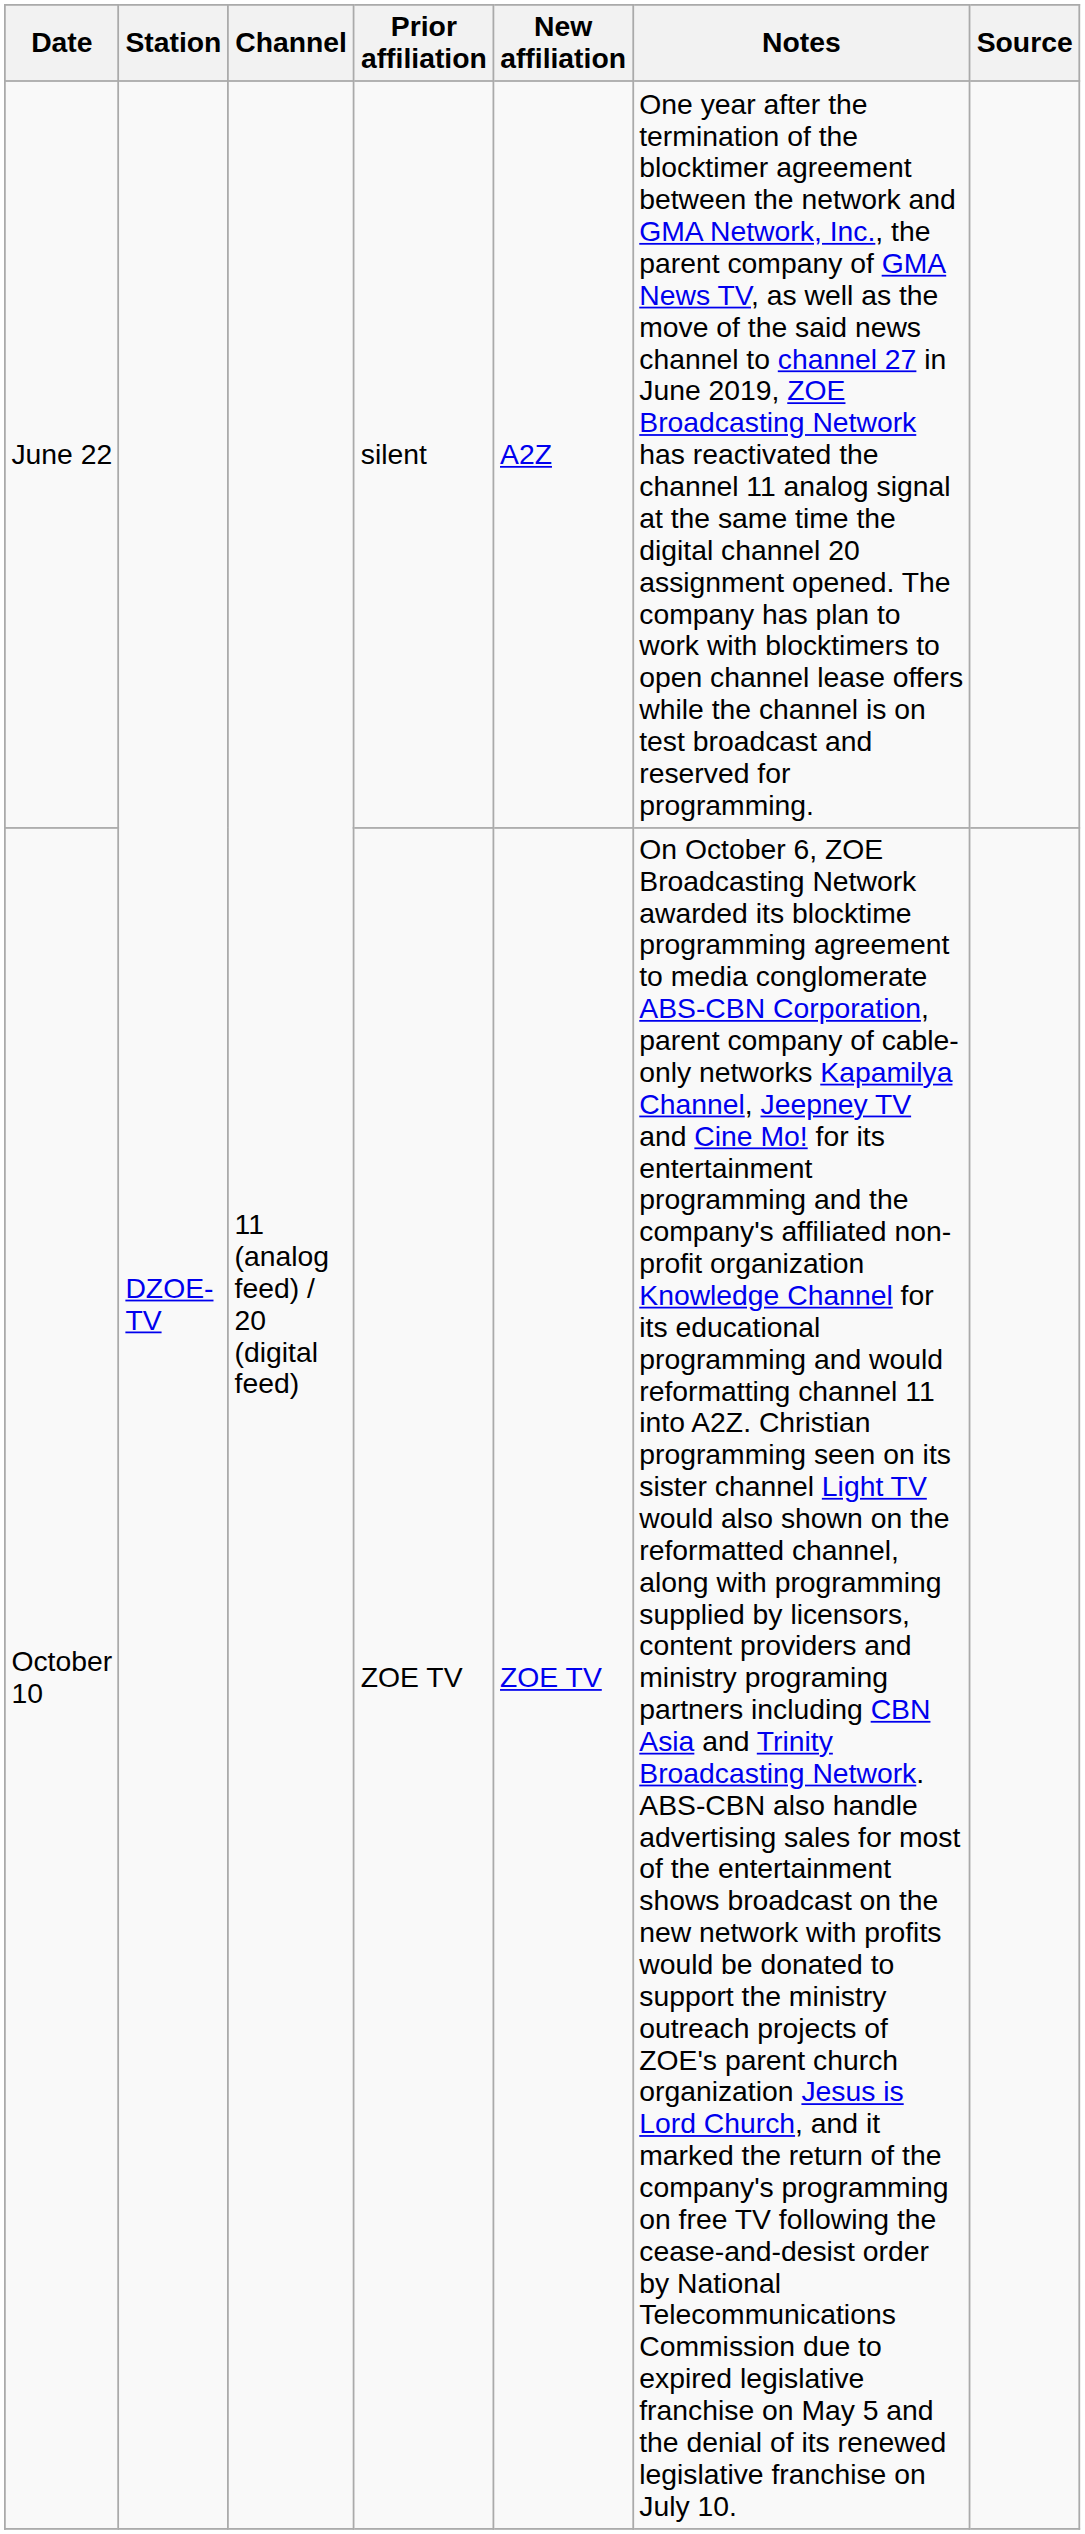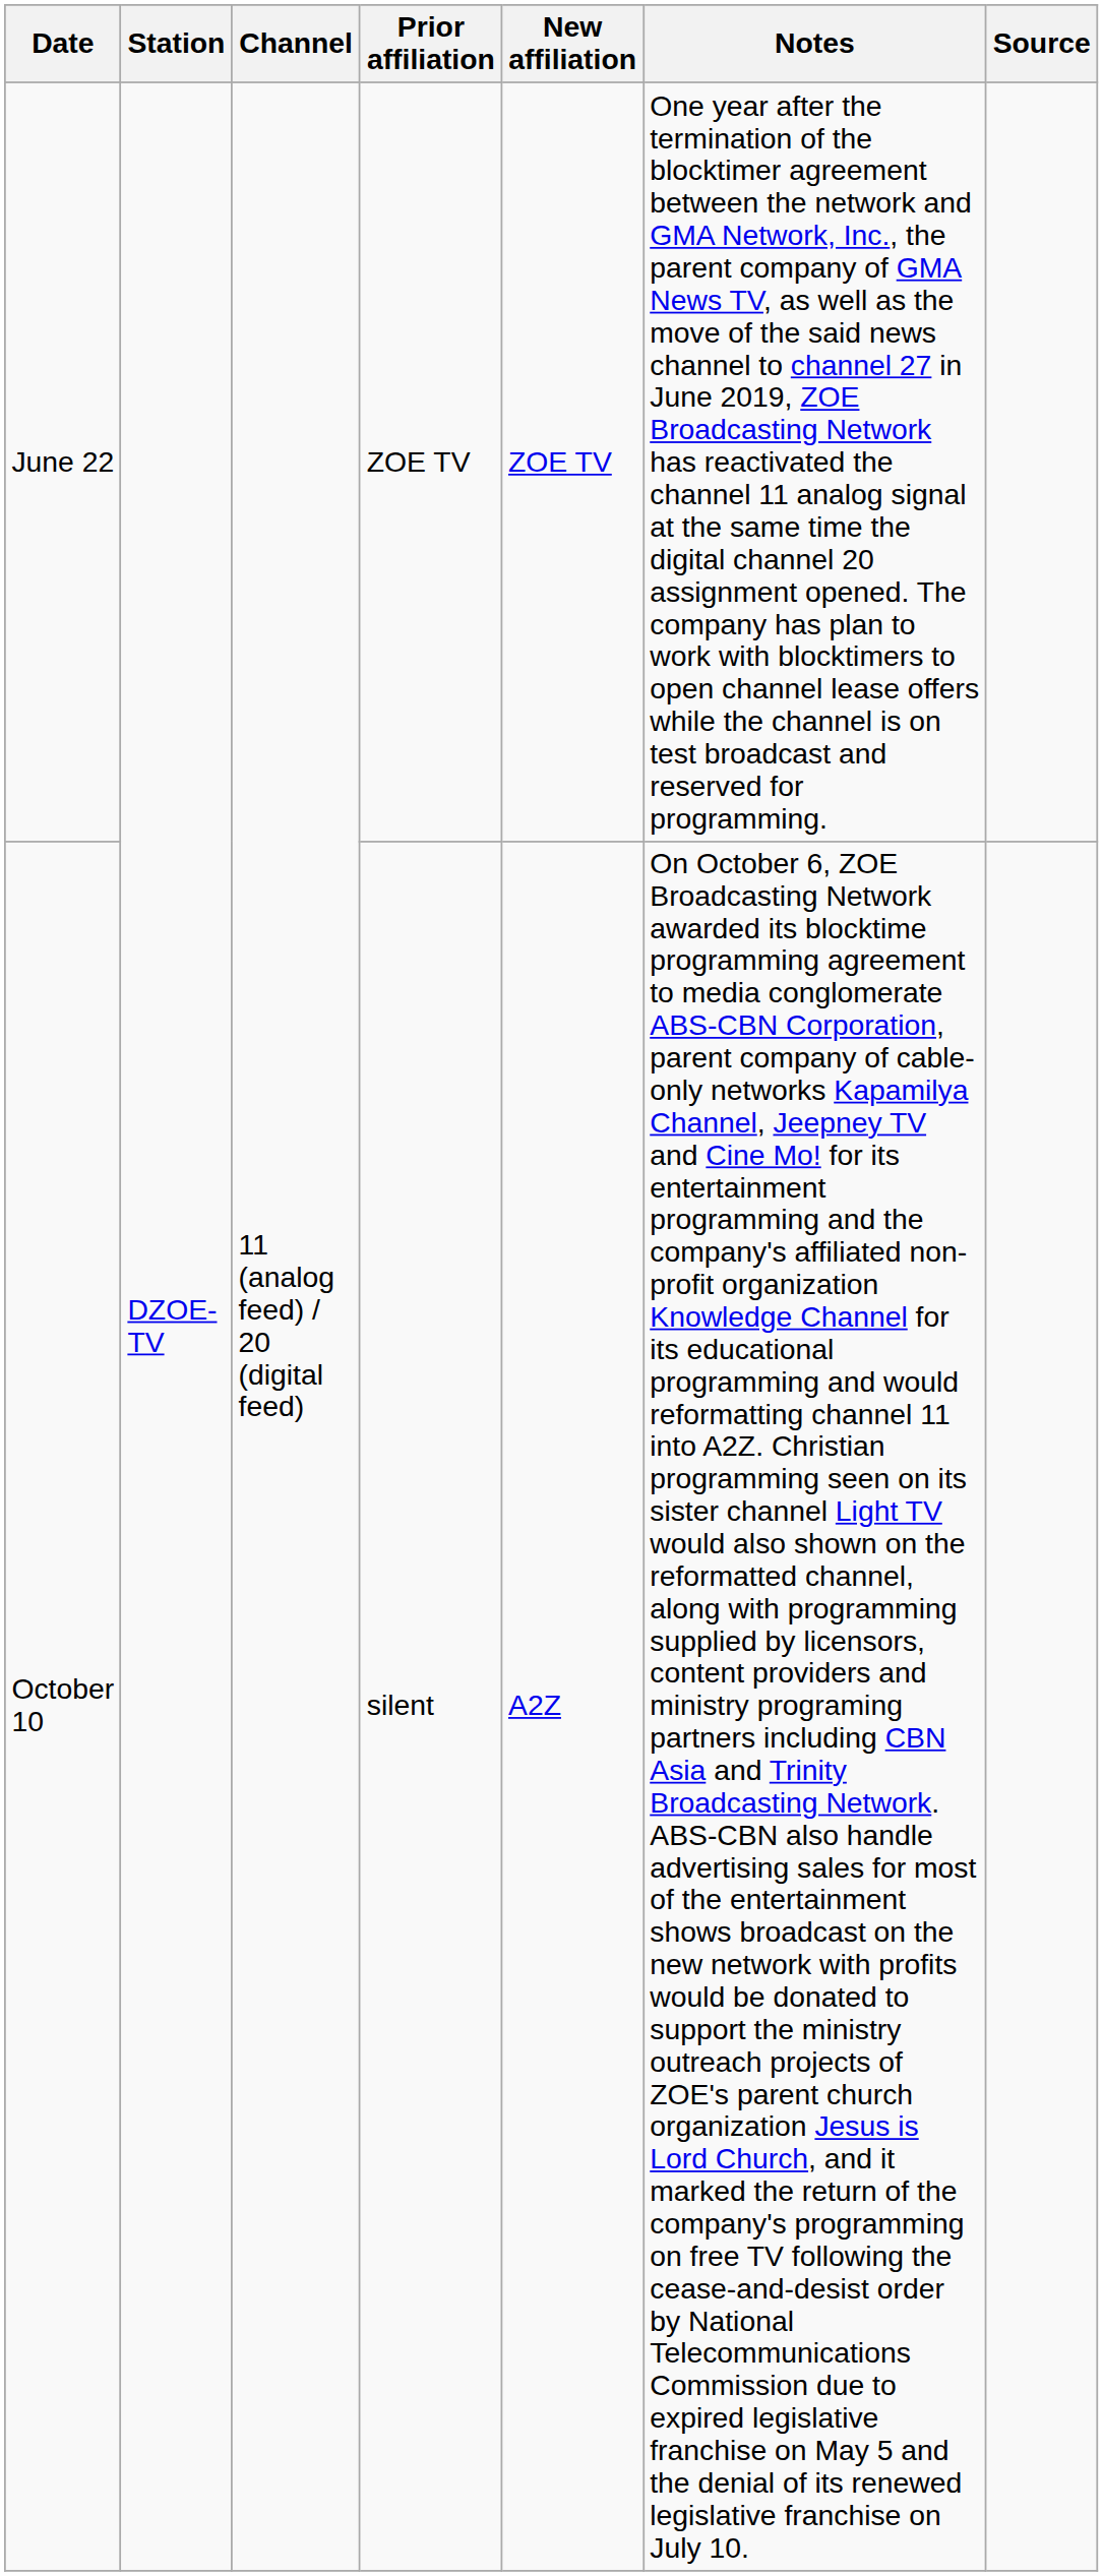June 22 | Prior affiliation: silent -> ZOE TV
June 22 | New affiliation: A2Z -> ZOE TV
October 10 | Prior affiliation: ZOE TV -> silent
October 10 | New affiliation: ZOE TV -> A2Z
